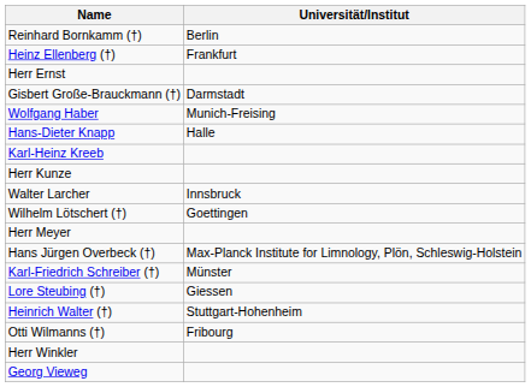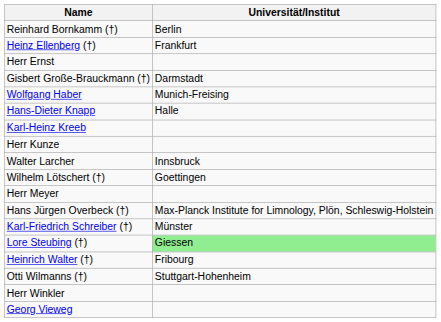Lore Steubing (†) | Universität/Institut: no background -> lightgreen background
Heinrich Walter (†) | Universität/Institut: Stuttgart-Hohenheim -> Fribourg
Otti Wilmanns (†) | Universität/Institut: Fribourg -> Stuttgart-Hohenheim
